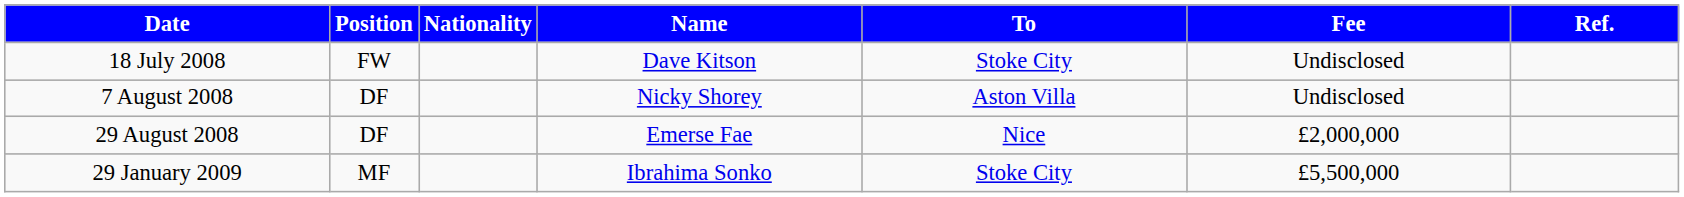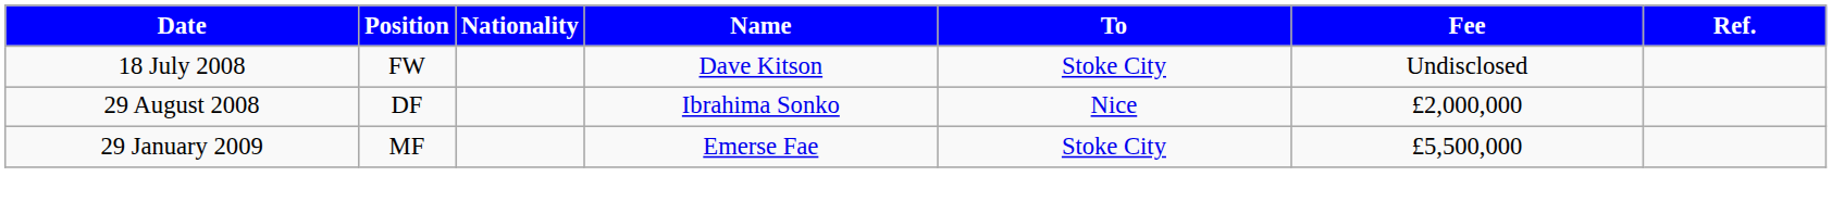- row: 7 August 2008 | DF | Nicky Shorey | Aston Villa | Undisclosed
29 August 2008 | Name: Emerse Fae -> Ibrahima Sonko
29 January 2009 | Name: Ibrahima Sonko -> Emerse Fae
